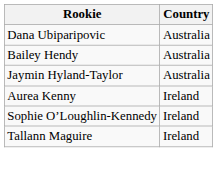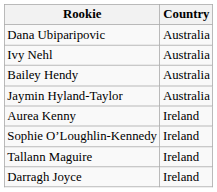+ row: Ivy Nehl | Australia
+ row: Darragh Joyce | Ireland
